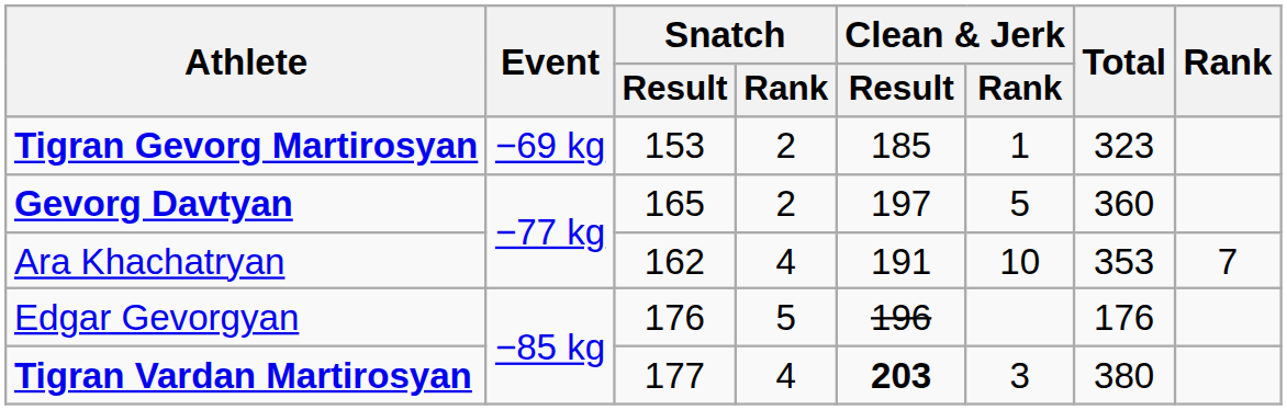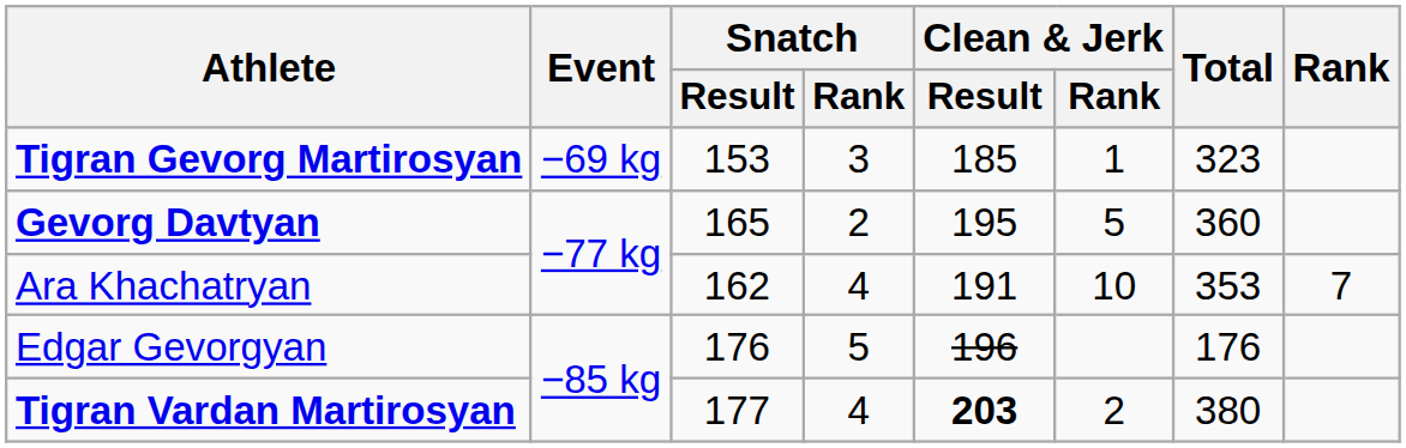Tigran Gevorg Martirosyan | Snatch / Rank: 2 -> 3
Gevorg Davtyan | Clean & Jerk / Result: 197 -> 195
Tigran Vardan Martirosyan | Clean & Jerk / Rank: 3 -> 2
